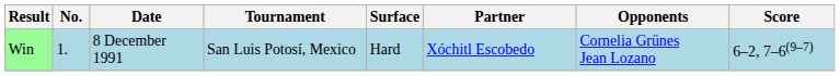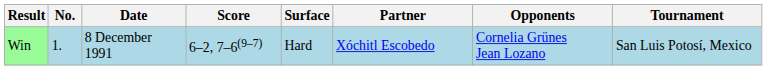columns swapped: Tournament <-> Score
